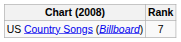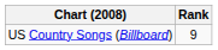US Country Songs (Billboard) | Rank: 7 -> 9
